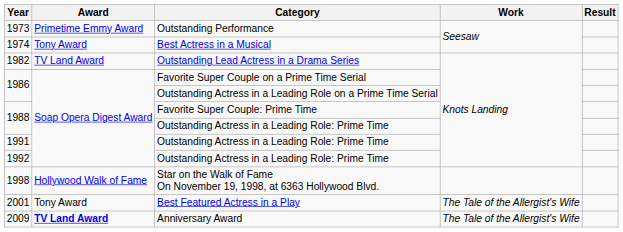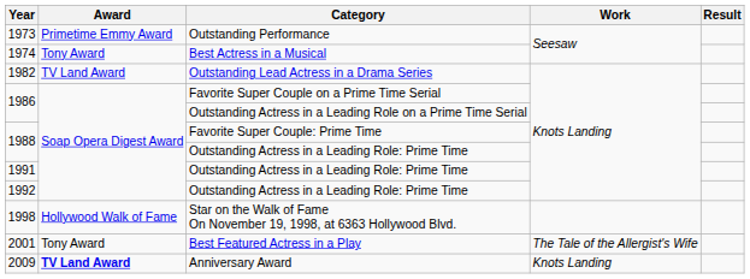2009 | Work: The Tale of the Allergist's Wife -> Knots Landing
